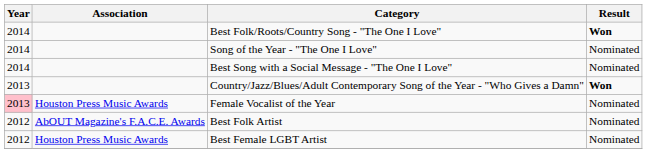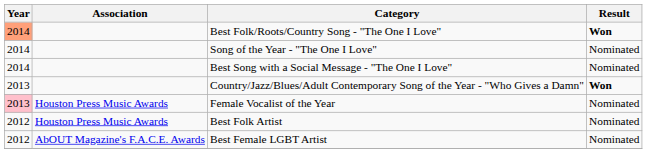Best Folk/Roots/Country Song - "The One I Love" | Year: no background -> lightsalmon background
Best Folk Artist | Association: AbOUT Magazine's F.A.C.E. Awards -> Houston Press Music Awards
Best Female LGBT Artist | Association: Houston Press Music Awards -> AbOUT Magazine's F.A.C.E. Awards
